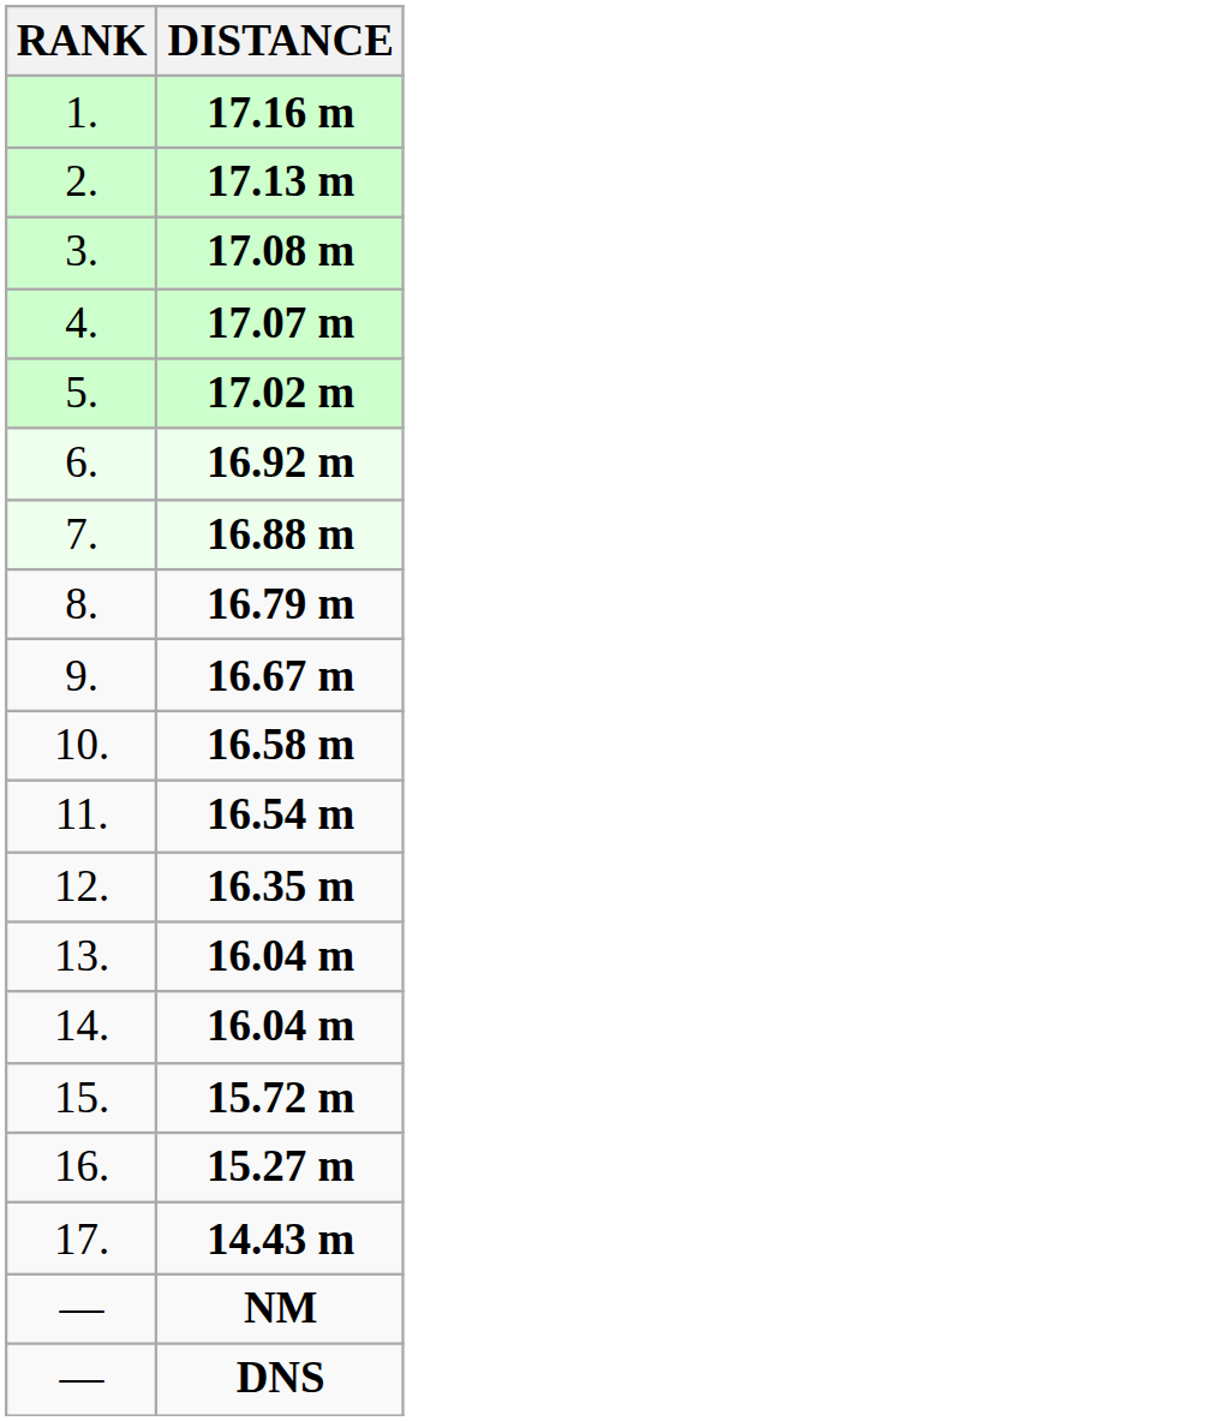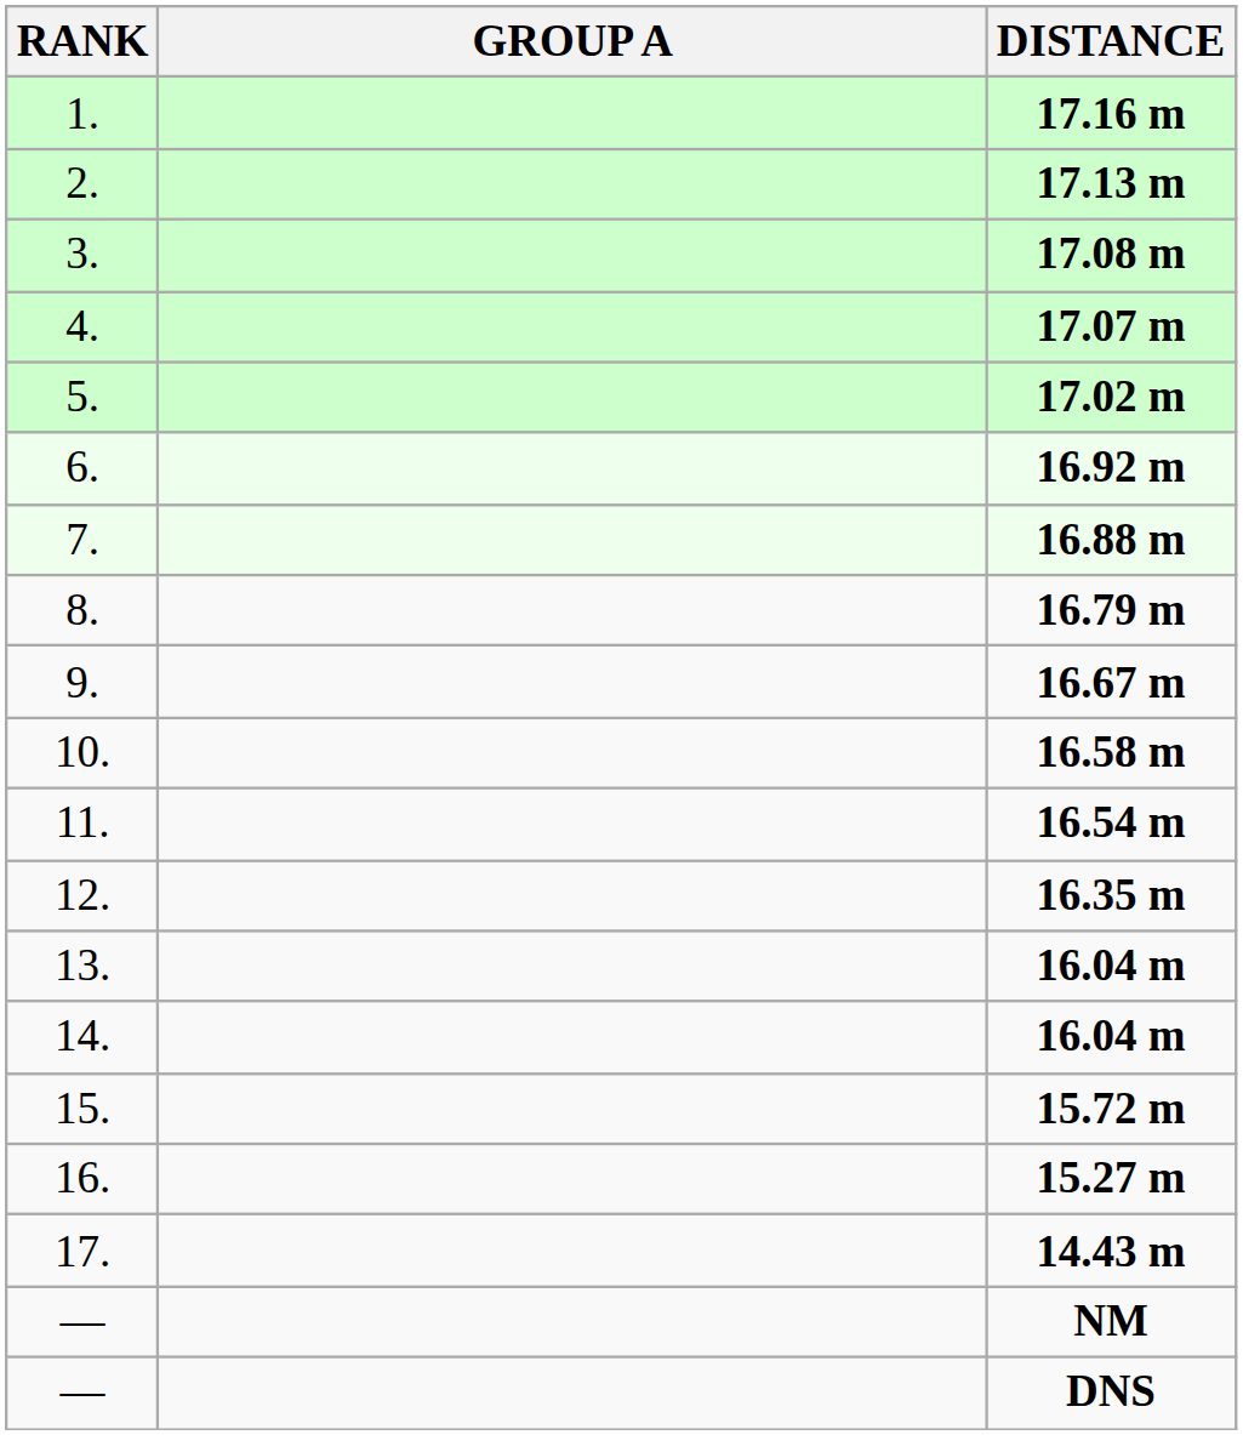+ column: GROUP A
